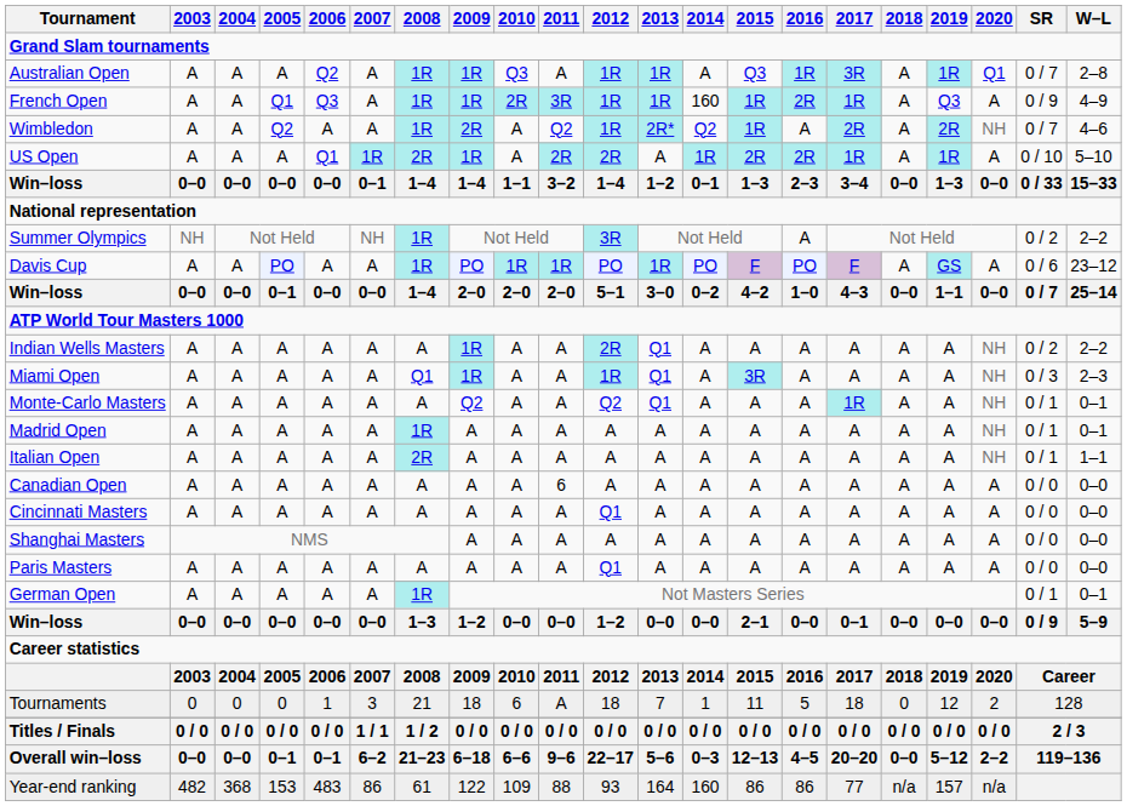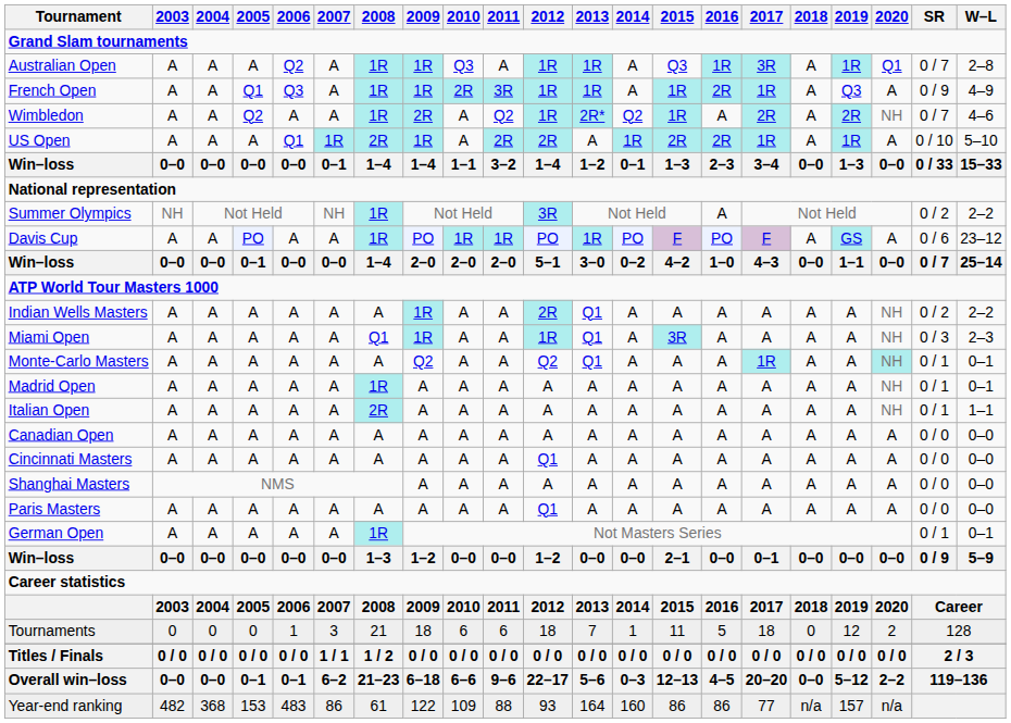French Open | 2014: 160 -> A
Monte-Carlo Masters | 2020: no background -> paleturquoise background
Canadian Open | 2011: 6 -> A
Tournaments | 2011: A -> 6
